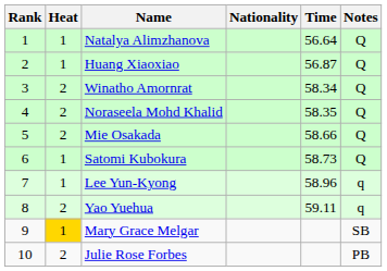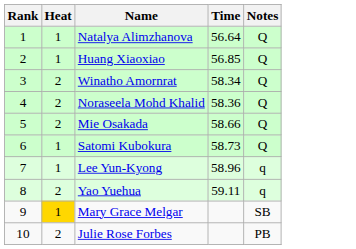- column: Nationality
Huang Xiaoxiao | Time: 56.87 -> 56.85
Noraseela Mohd Khalid | Time: 58.35 -> 58.36
